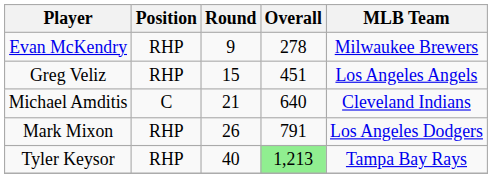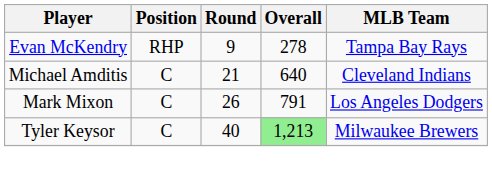Evan McKendry | MLB Team: Milwaukee Brewers -> Tampa Bay Rays
- row: Greg Veliz | RHP | 15 | 451 | Los Angeles Angels
Mark Mixon | Position: RHP -> C
Tyler Keysor | Position: RHP -> C
Tyler Keysor | MLB Team: Tampa Bay Rays -> Milwaukee Brewers
